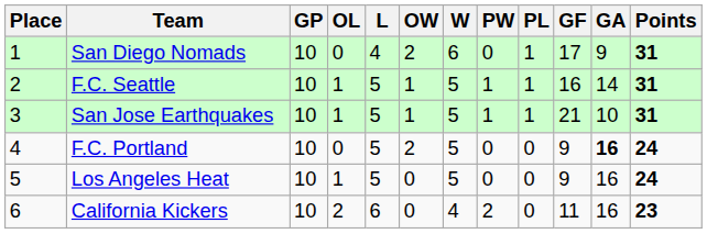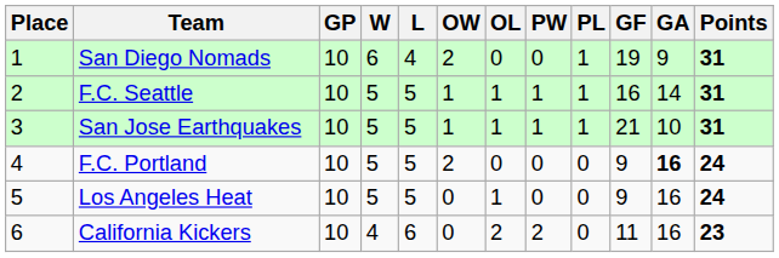columns swapped: W <-> OL
San Diego Nomads | GF: 17 -> 19
